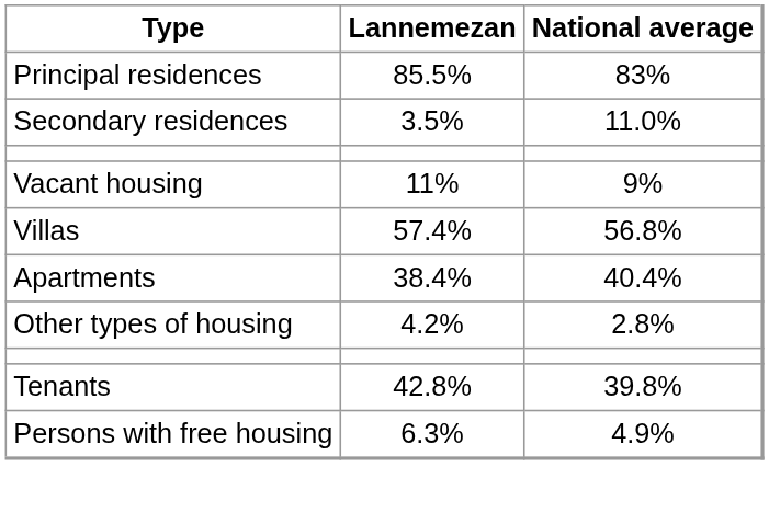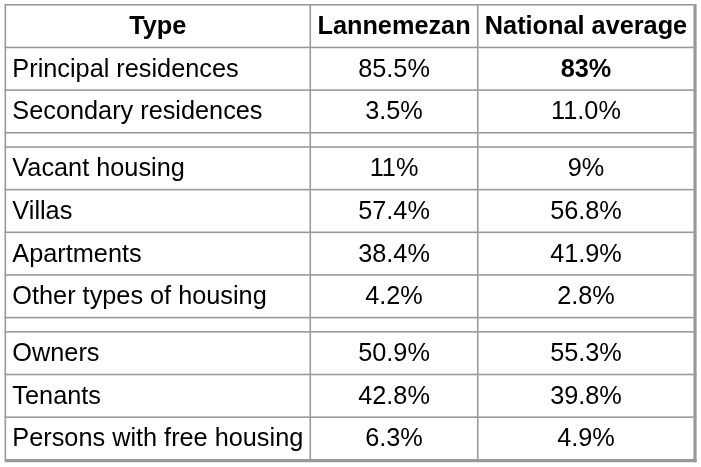Principal residences | National average: normal -> bold
Apartments | National average: 40.4% -> 41.9%
+ row: Owners | 50.9% | 55.3%
